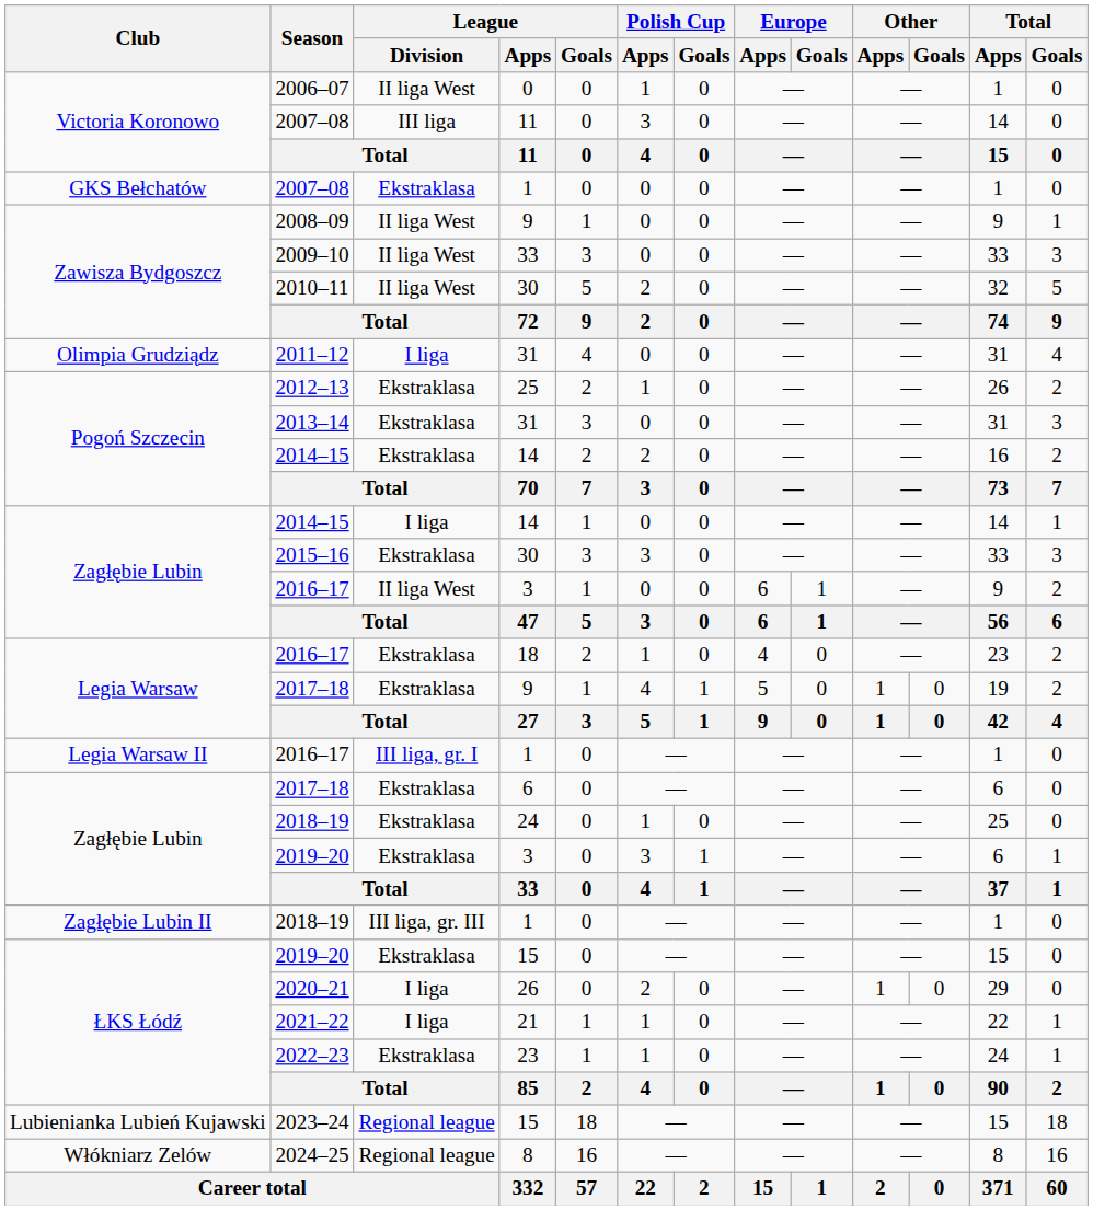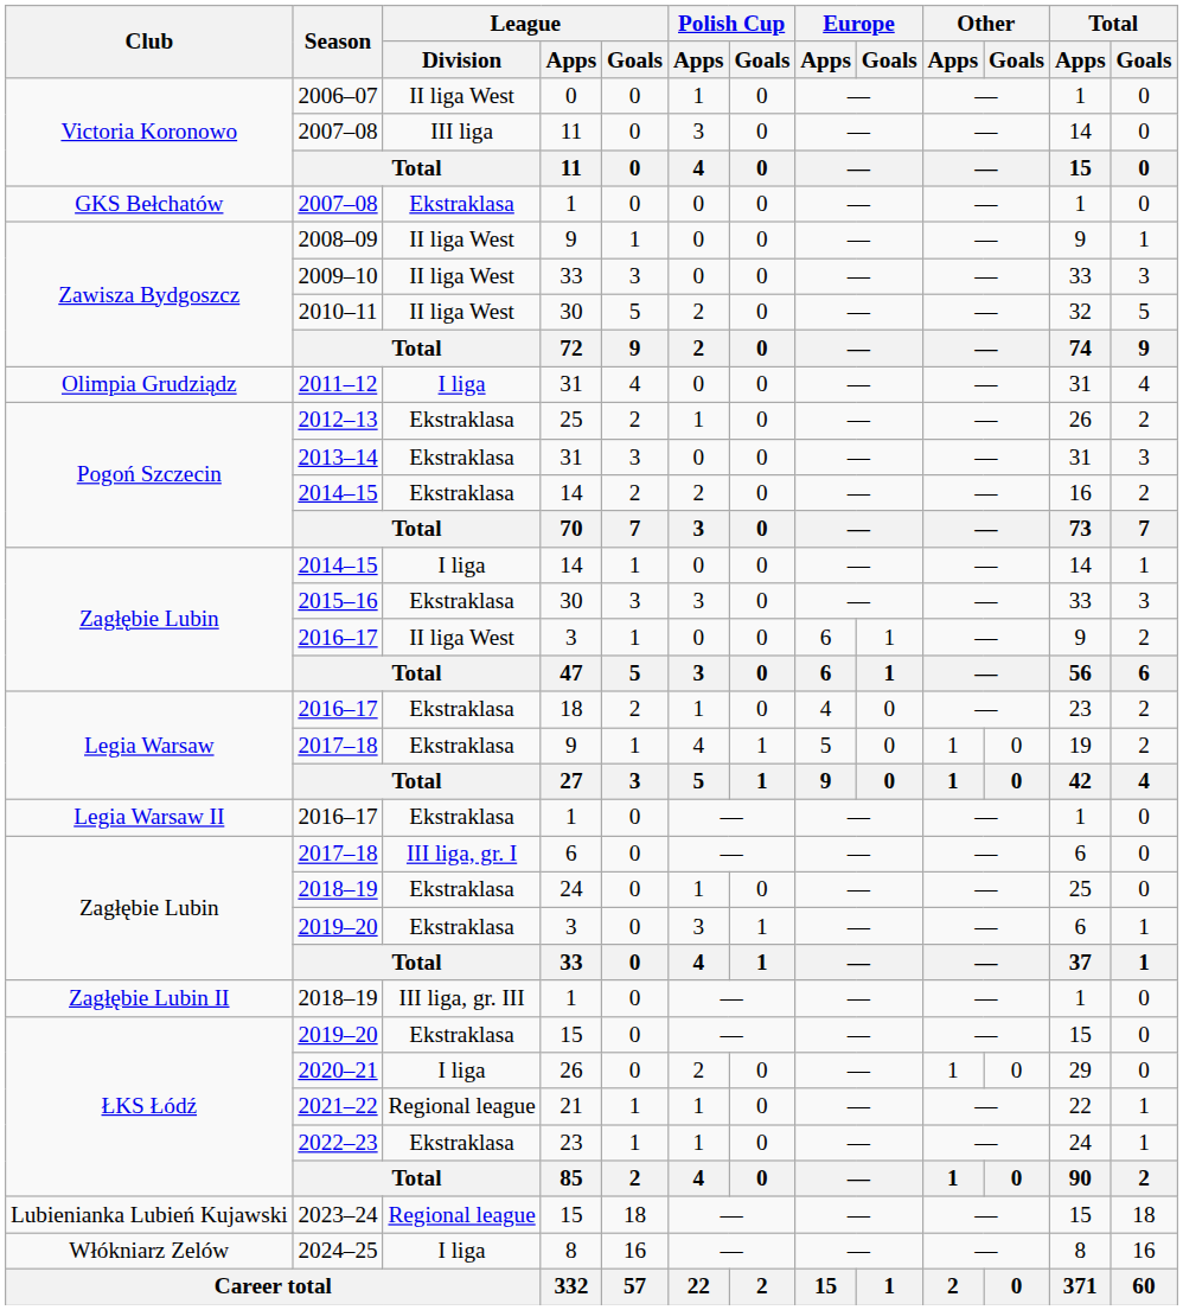Legia Warsaw II / 2016–17 | League / Division: III liga, gr. I -> Ekstraklasa
Zagłębie Lubin / 2017–18 | League / Division: Ekstraklasa -> III liga, gr. I
2021–22 | League / Division: I liga -> Regional league
2024–25 | League / Division: Regional league -> I liga
